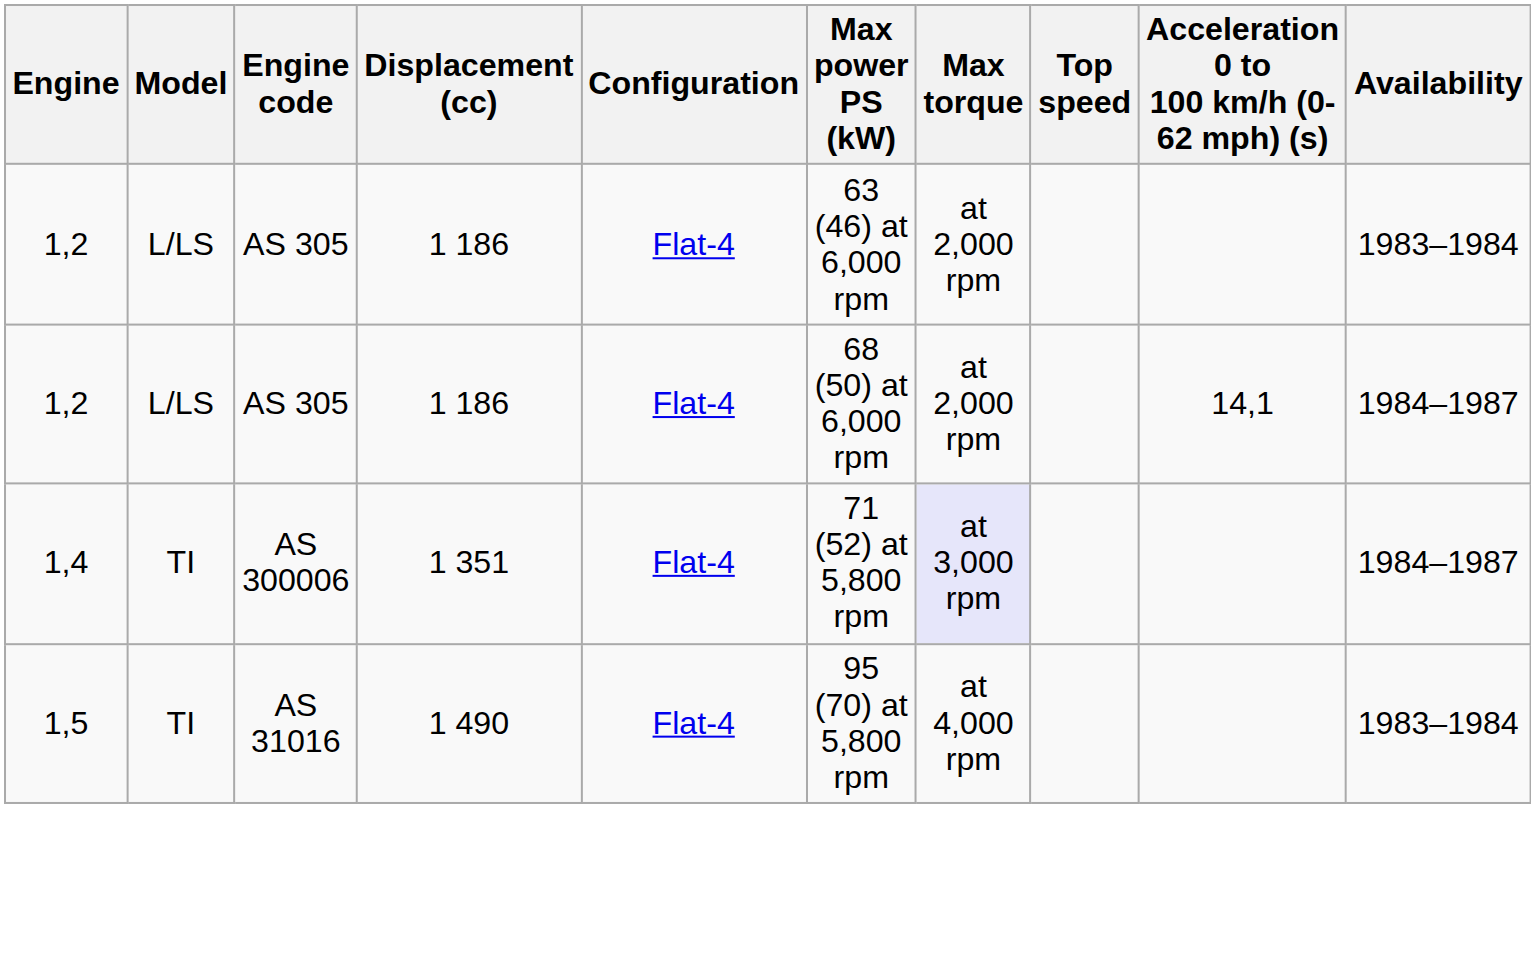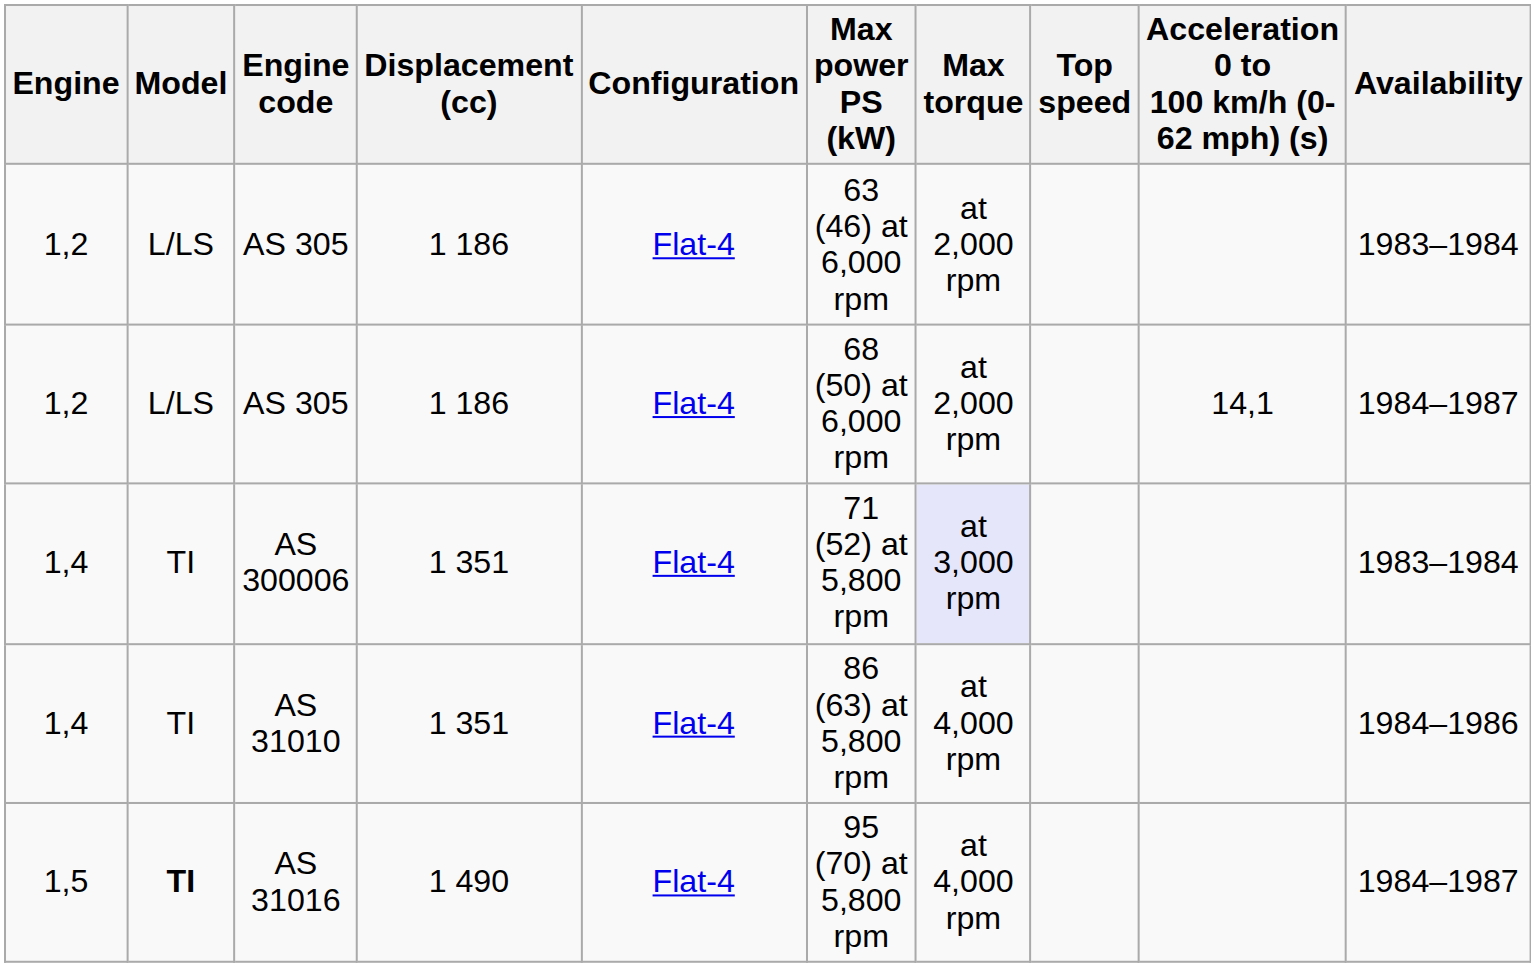AS 300006 | Availability: 1984–1987 -> 1983–1984
+ row: 1,4 | TI | AS 31010 | 1 351 | Flat-4 | 86 (63) at 5,800 rpm | at 4,000 rpm | 1984–1986
AS 31016 | Model: normal -> bold
AS 31016 | Availability: 1983–1984 -> 1984–1987
